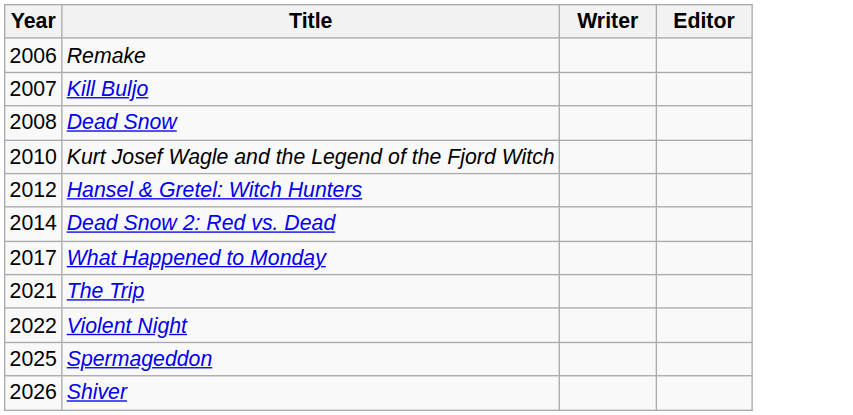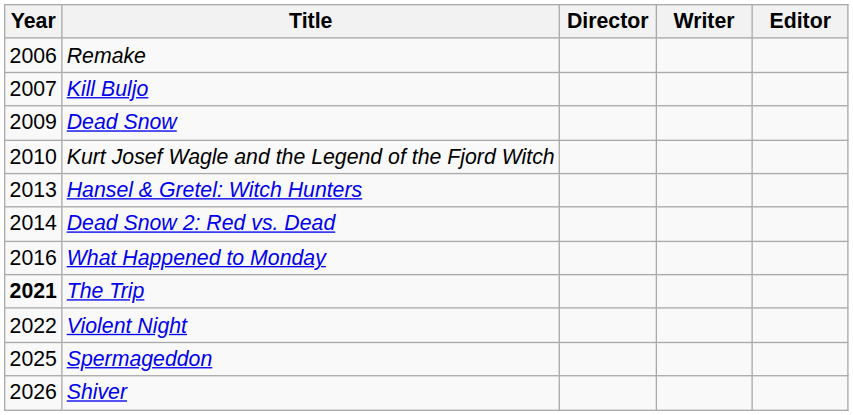+ column: Director
Dead Snow | Year: 2008 -> 2009
Hansel & Gretel: Witch Hunters | Year: 2012 -> 2013
What Happened to Monday | Year: 2017 -> 2016
The Trip | Year: normal -> bold
